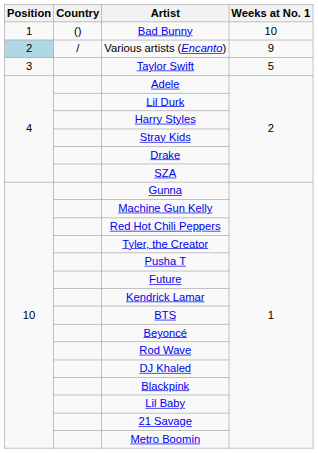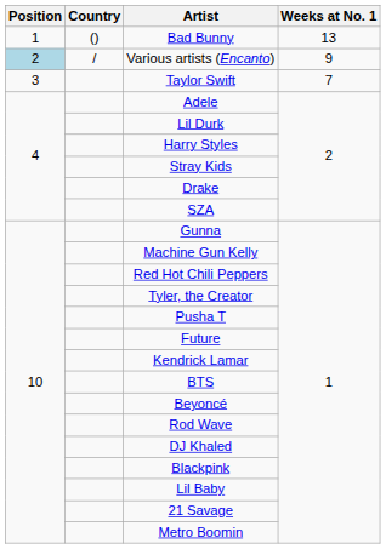Bad Bunny | Weeks at No. 1: 10 -> 13
Taylor Swift | Weeks at No. 1: 5 -> 7
